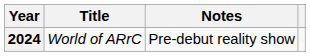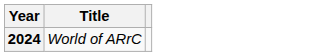- column: Notes | Pre-debut reality show
